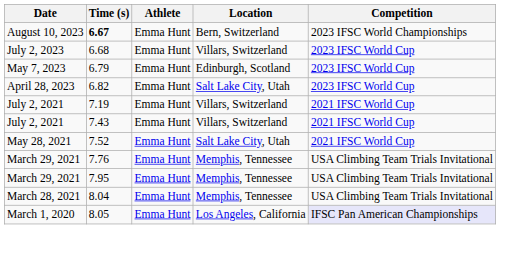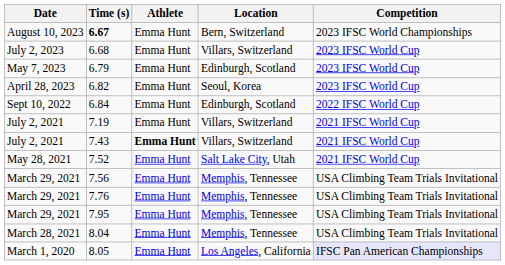6.82 | Location: Salt Lake City, Utah -> Seoul, Korea
+ row: Sept 10, 2022 | 6.84 | Emma Hunt | Edinburgh, Scotland | 2022 IFSC World Cup
7.43 | Athlete: normal -> bold
+ row: March 29, 2021 | 7.56 | Emma Hunt | Memphis, Tennessee | USA Climbing Team Trials Invitational
